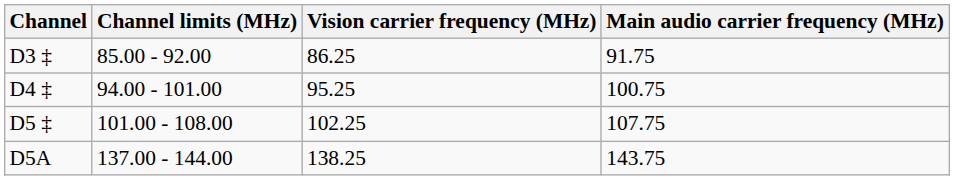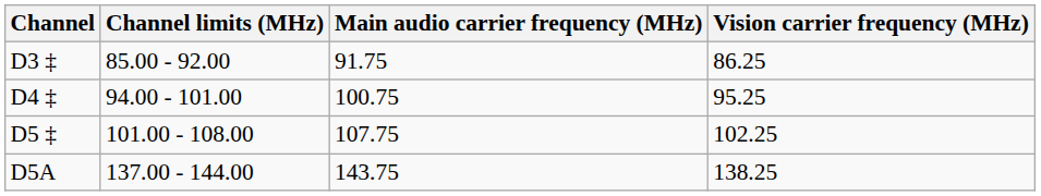columns swapped: Vision carrier frequency (MHz) <-> Main audio carrier frequency (MHz)
